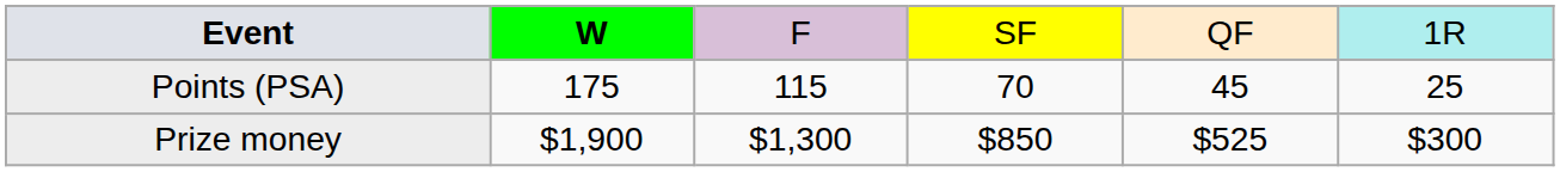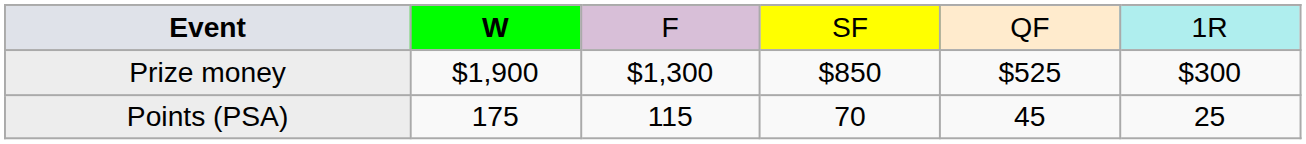rows swapped: Points (PSA) <-> Prize money
